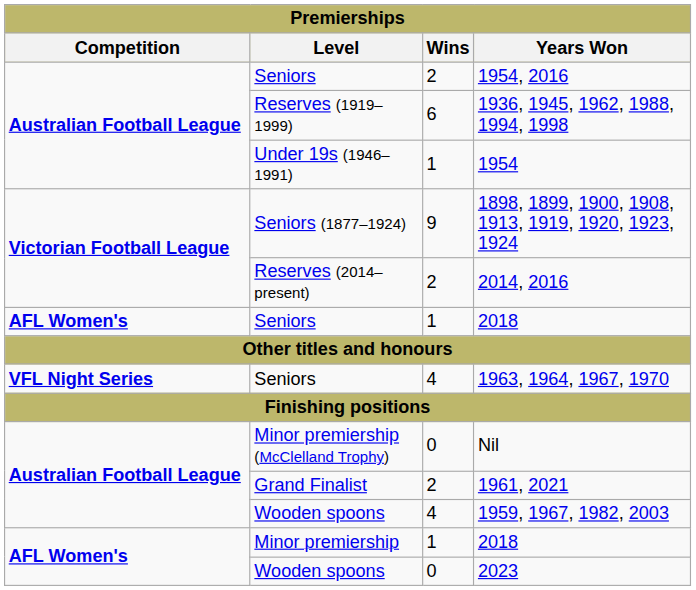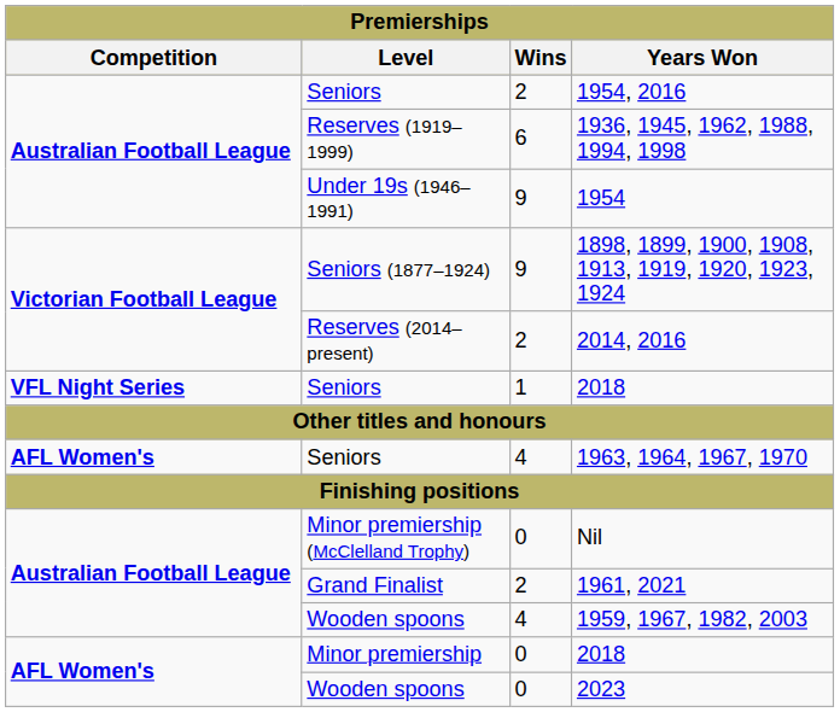1954 | Wins: 1 -> 9
Seniors / 2018 | Competition: AFL Women's -> VFL Night Series
1963, 1964, 1967, 1970 | Competition: VFL Night Series -> AFL Women's
Minor premiership / 2018 | Wins: 1 -> 0
